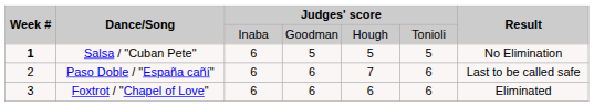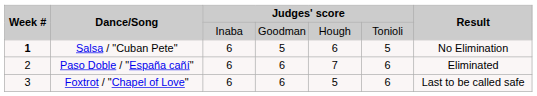Salsa / "Cuban Pete" | column 5: 5 -> 6
Paso Doble / "España cañí" | Result: Last to be called safe -> Eliminated
Foxtrot / "Chapel of Love" | column 5: 6 -> 5
Foxtrot / "Chapel of Love" | Result: Eliminated -> Last to be called safe
